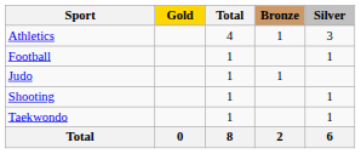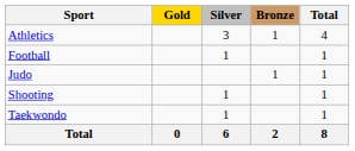columns swapped: Silver <-> Total
